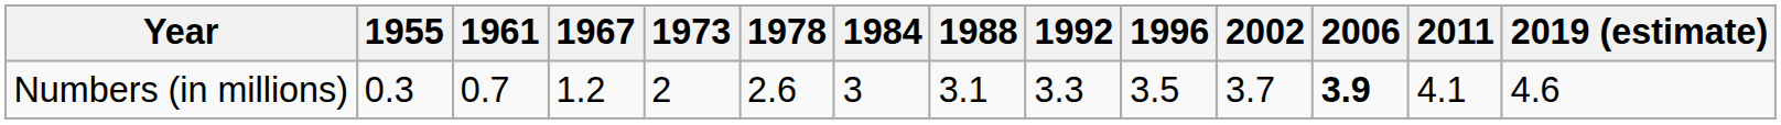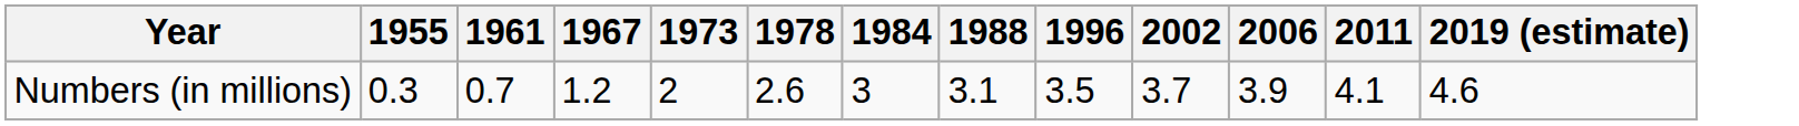- column: 1992 | 3.3
Numbers (in millions) | 2006: bold -> normal
